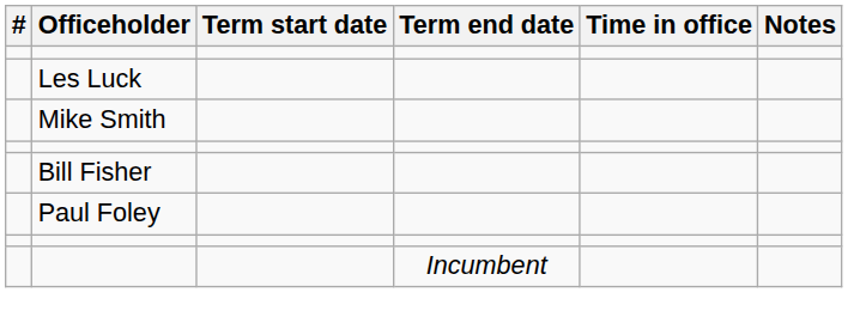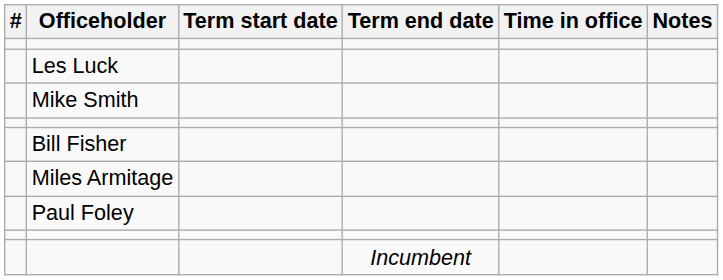+ row: Miles Armitage
